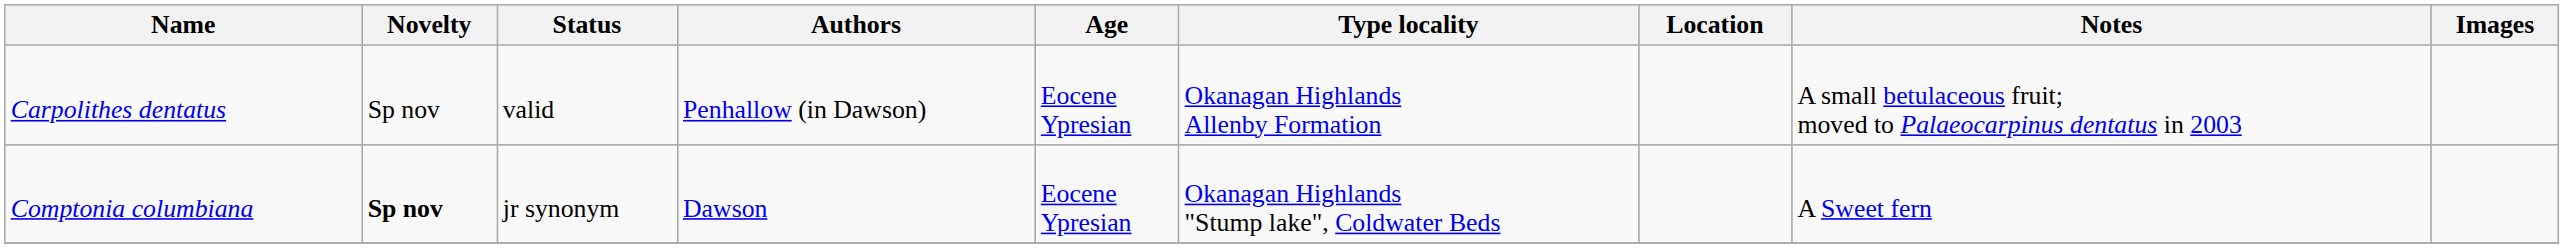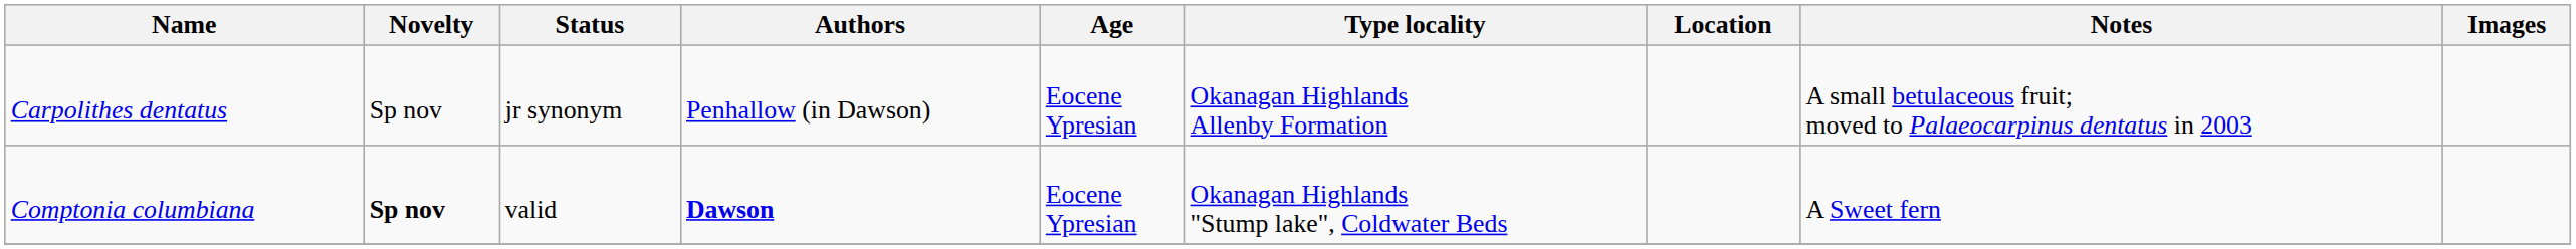Carpolithes dentatus | Status: valid -> jr synonym
Comptonia columbiana | Status: jr synonym -> valid
Comptonia columbiana | Authors: normal -> bold
